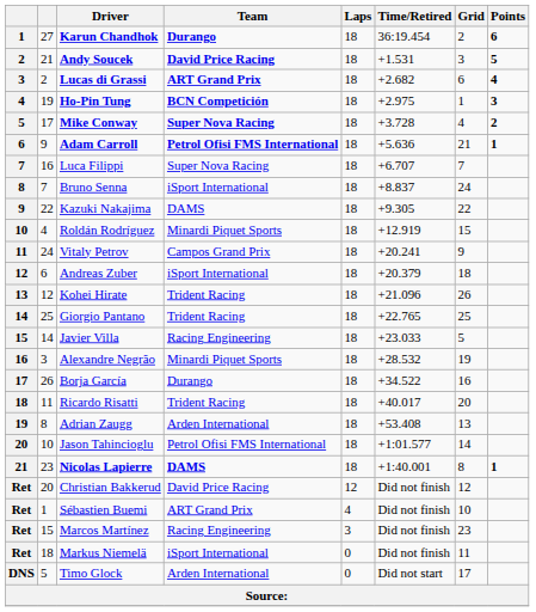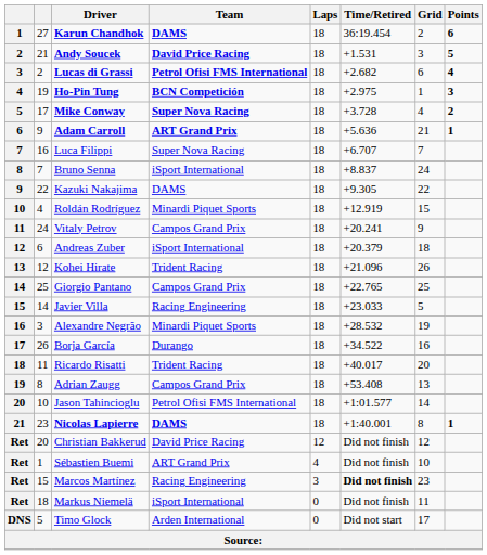Karun Chandhok | Team: Durango -> DAMS
Lucas di Grassi | Team: ART Grand Prix -> Petrol Ofisi FMS International
Adam Carroll | Team: Petrol Ofisi FMS International -> ART Grand Prix
Giorgio Pantano | Team: Trident Racing -> Campos Grand Prix
Adrian Zaugg | Team: Arden International -> Campos Grand Prix
Marcos Martínez | Time/Retired: normal -> bold
